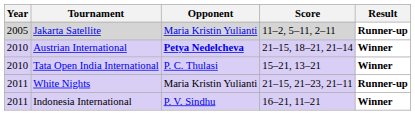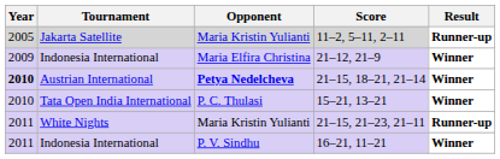+ row: 2009 | Indonesia International | Maria Elfira Christina | 21–12, 21–9 | Winner
21–15, 18–21, 21–14 | Year: normal -> bold
